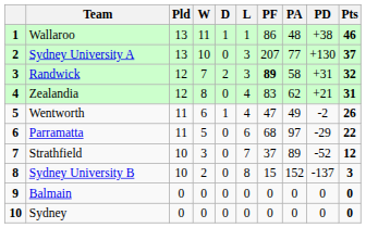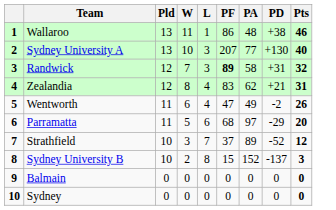- column: D | 1 | 0 | 2 | 0 | 1 | 0 | 0 | 0 | 0 | 0
Sydney University A | Pts: 37 -> 40
Parramatta | Pts: 22 -> 20
